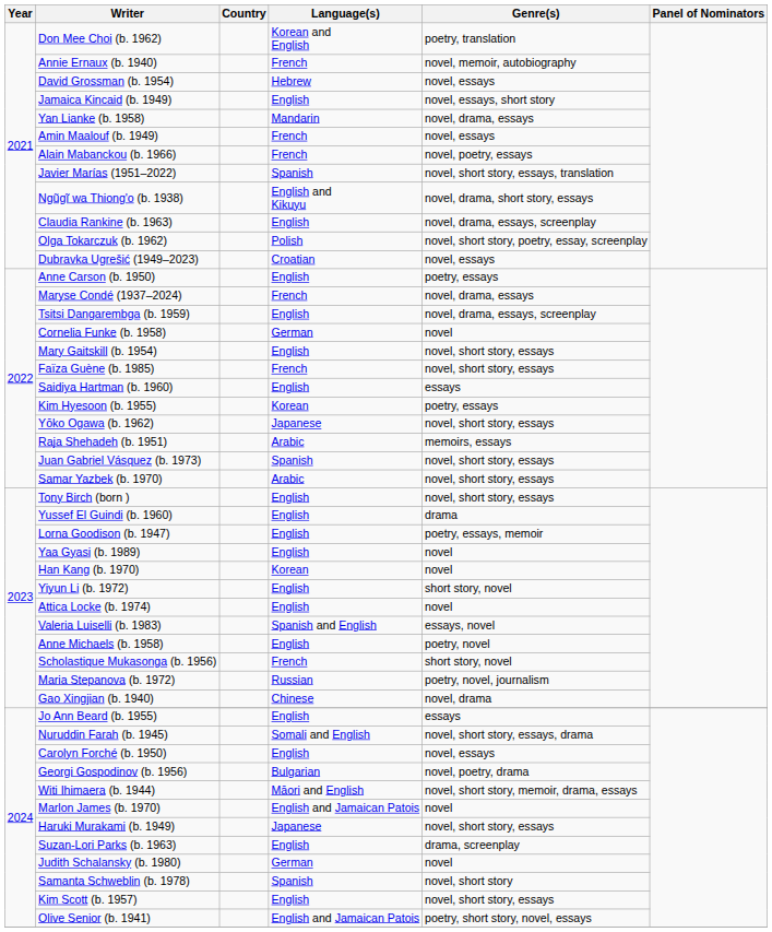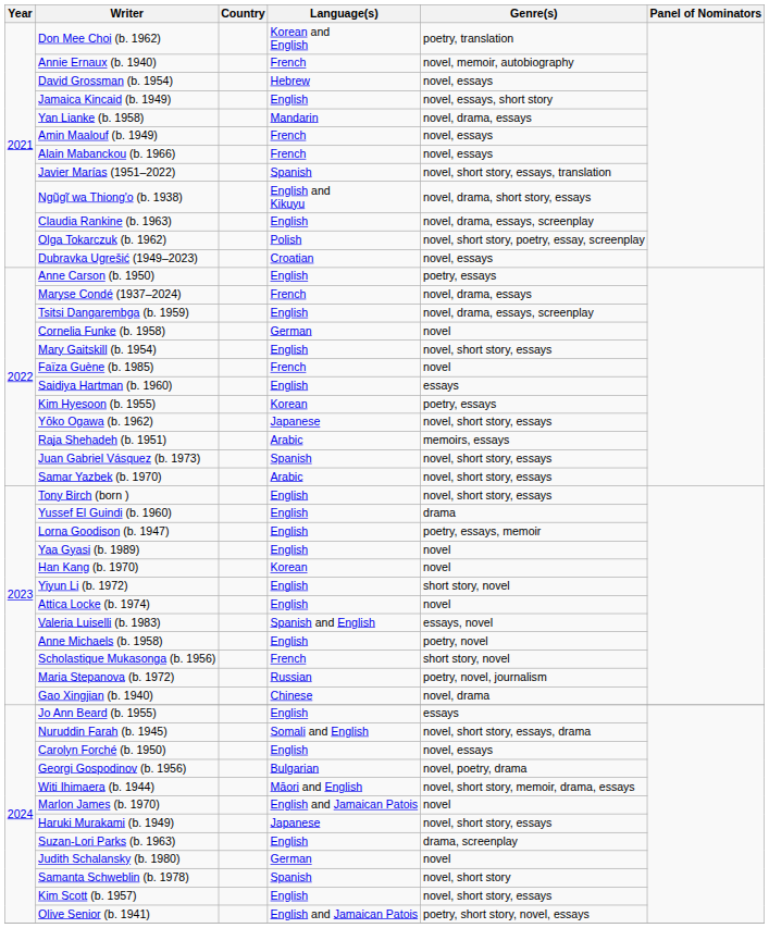Alain Mabanckou (b. 1966) | Genre(s): novel, poetry, essays -> novel, essays
Faïza Guène (b. 1985) | Genre(s): novel, short story, essays -> novel
